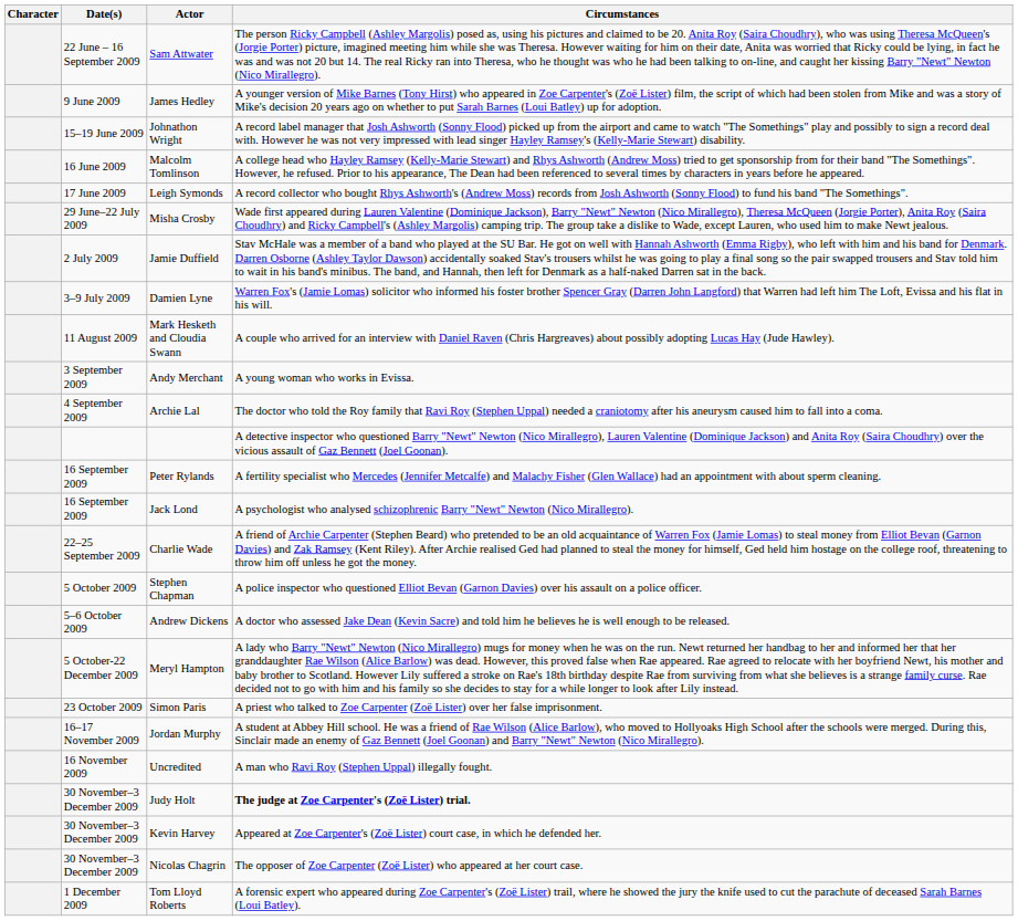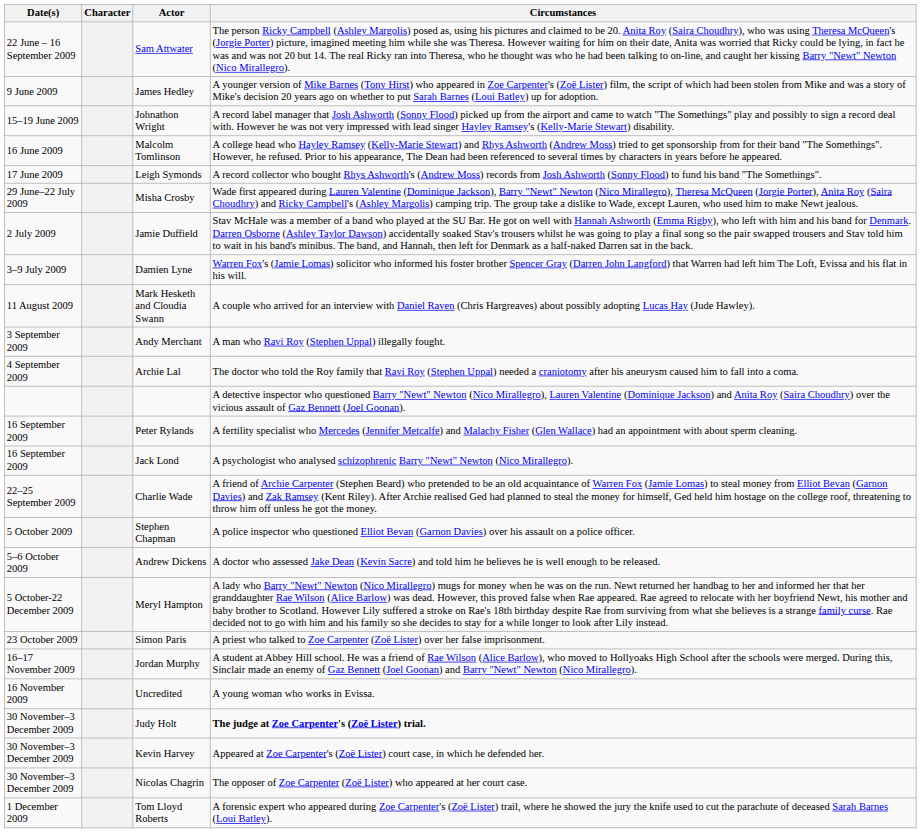columns swapped: Character <-> Date(s)
Andy Merchant | Circumstances: A young woman who works in Evissa. -> A man who Ravi Roy (Stephen Uppal) illegally fought.
Uncredited | Circumstances: A man who Ravi Roy (Stephen Uppal) illegally fought. -> A young woman who works in Evissa.
